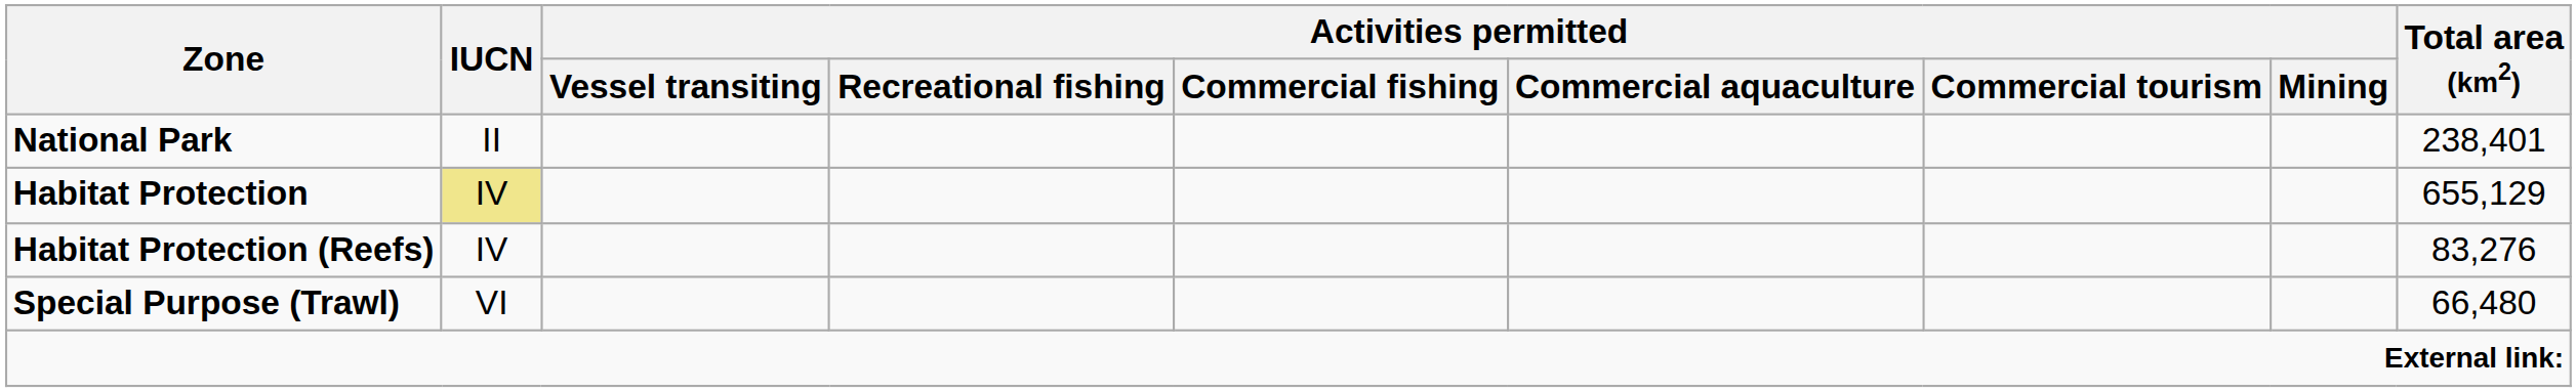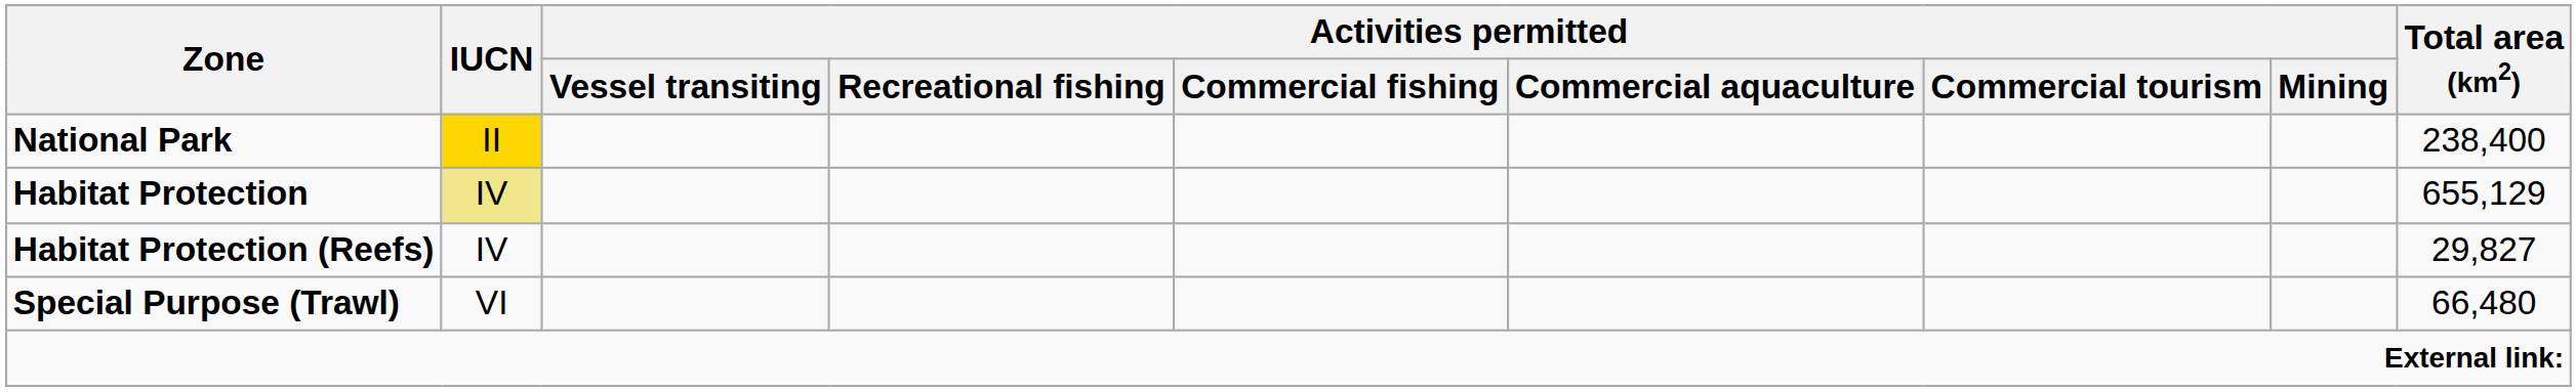National Park | IUCN: no background -> gold background
National Park | Total area (km2): 238,401 -> 238,400
Habitat Protection (Reefs) | Total area (km2): 83,276 -> 29,827
